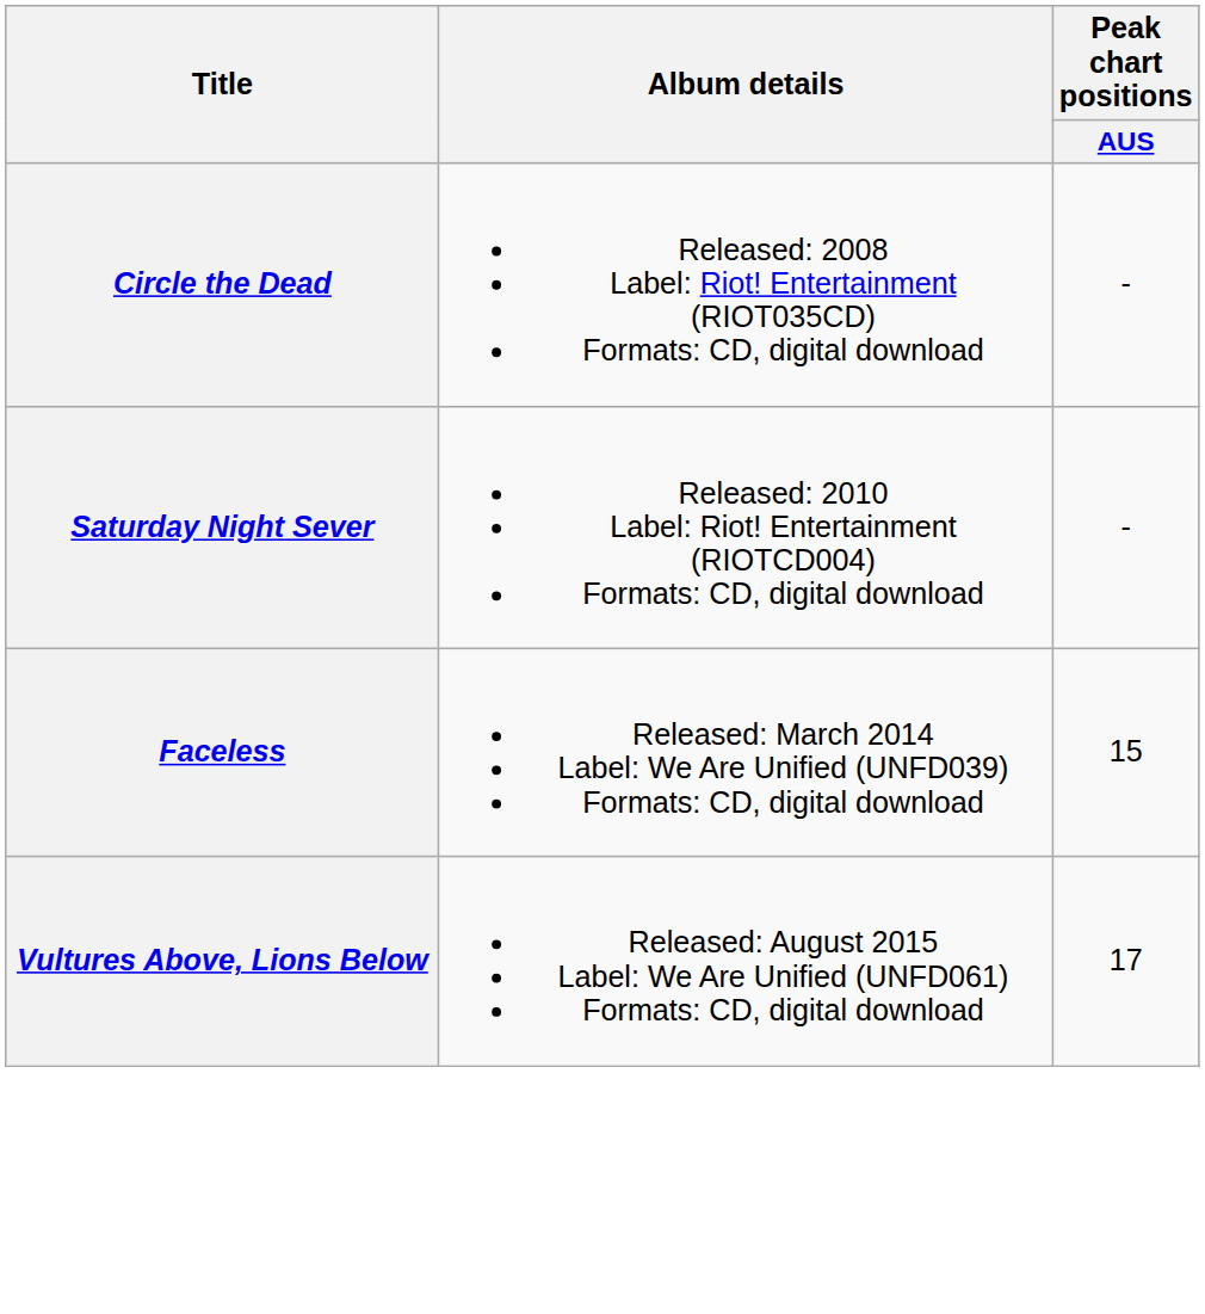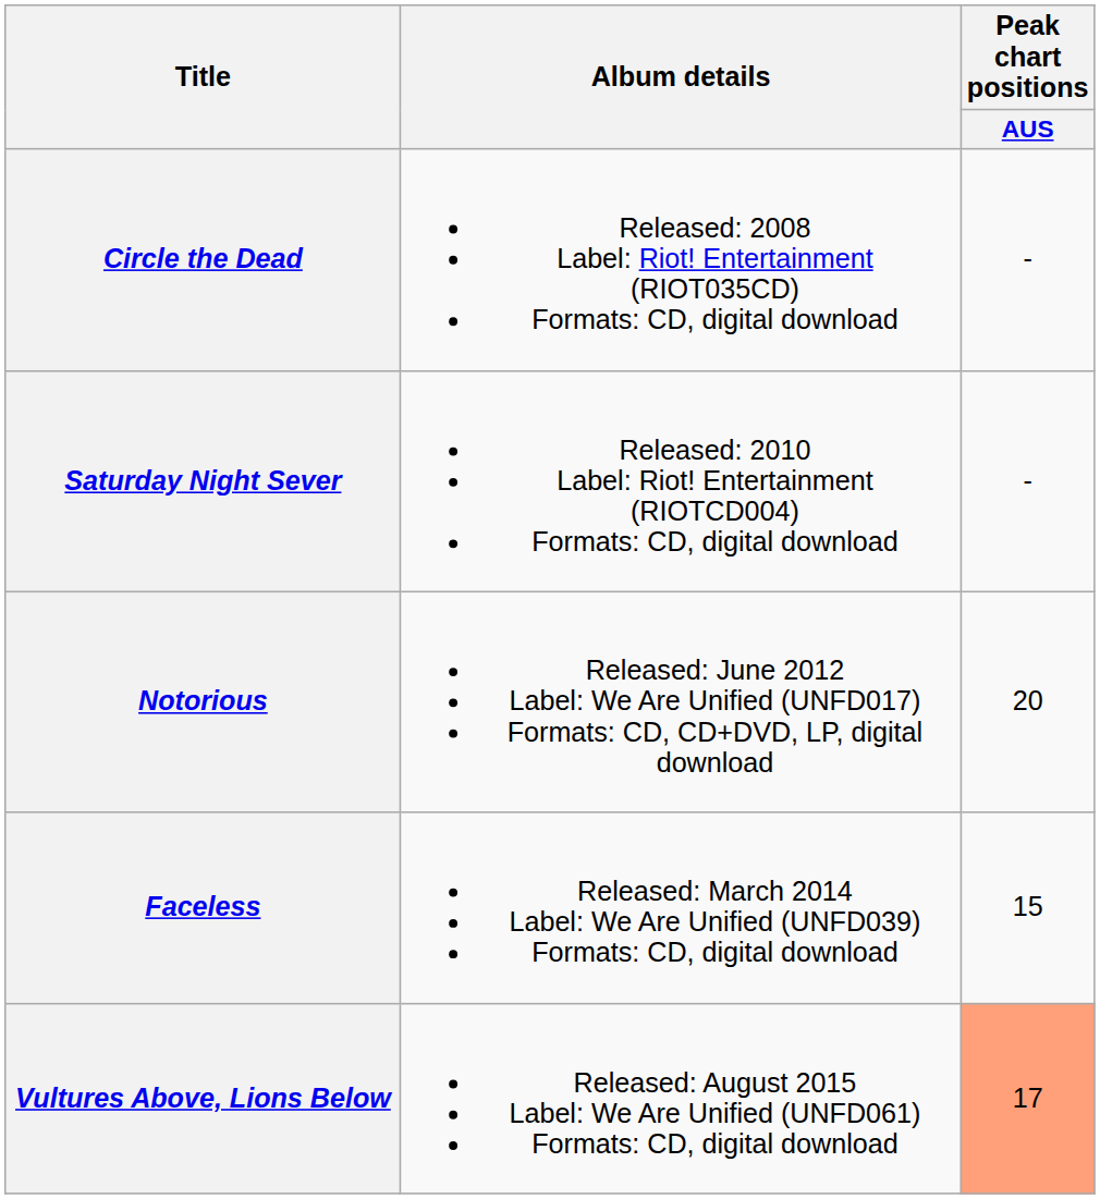+ row: Notorious | Released: June 2012 Label: We Are Unified (UNFD017) Formats: CD, CD+DVD, LP, digital download | 20
Vultures Above, Lions Below | Peak chart positions / AUS: no background -> lightsalmon background
